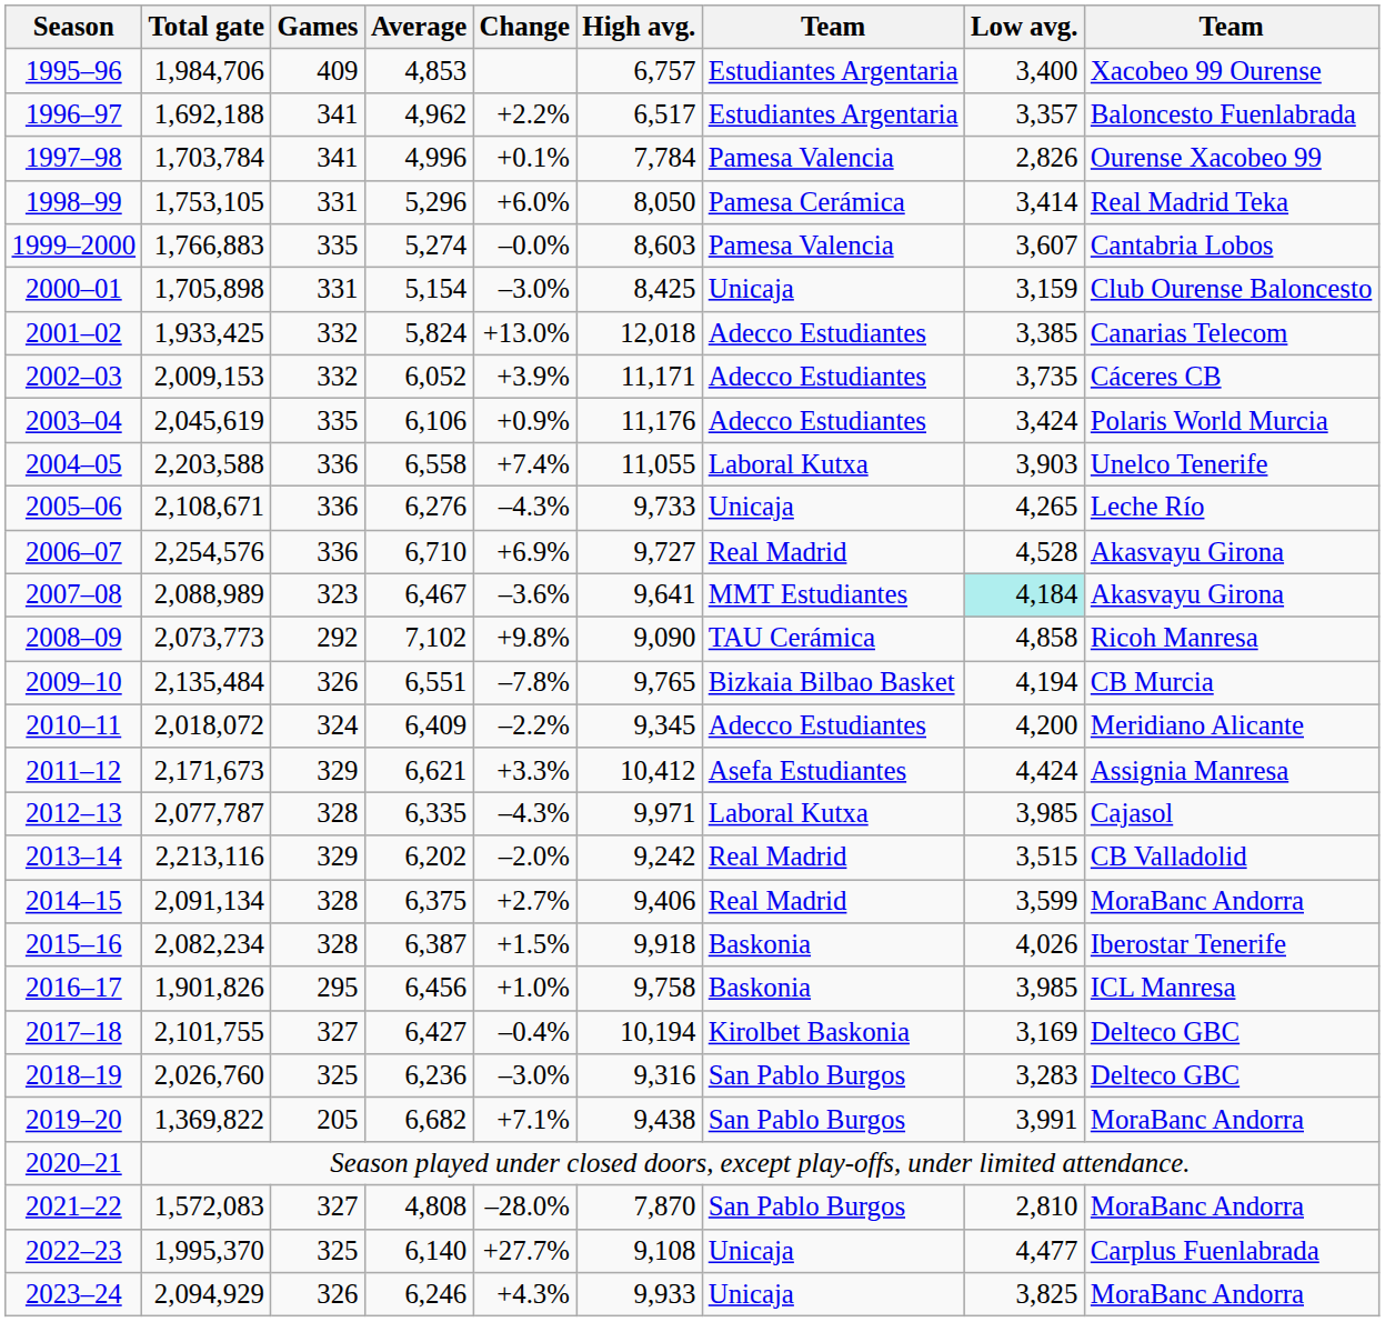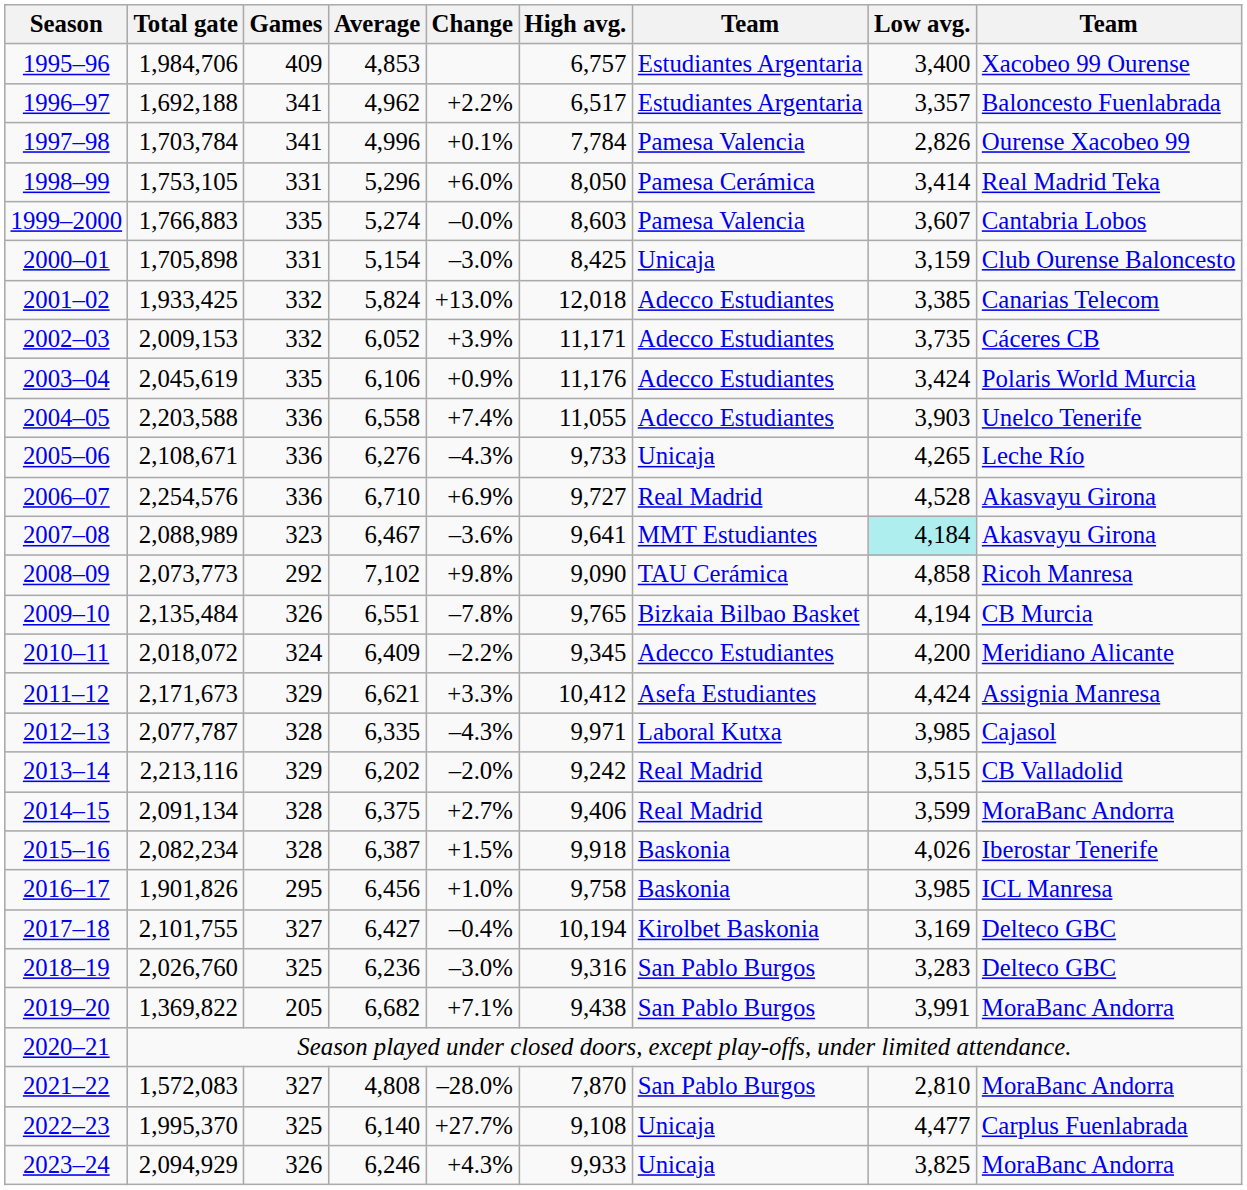2004–05 | column 7: Laboral Kutxa -> Adecco Estudiantes
